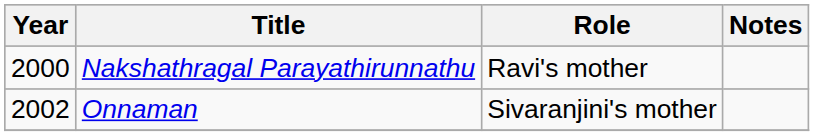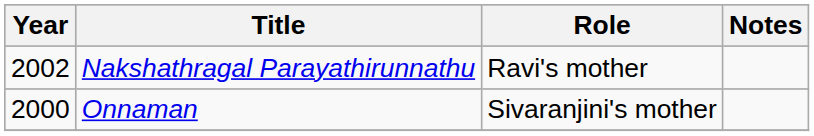Nakshathragal Parayathirunnathu | Year: 2000 -> 2002
Onnaman | Year: 2002 -> 2000
